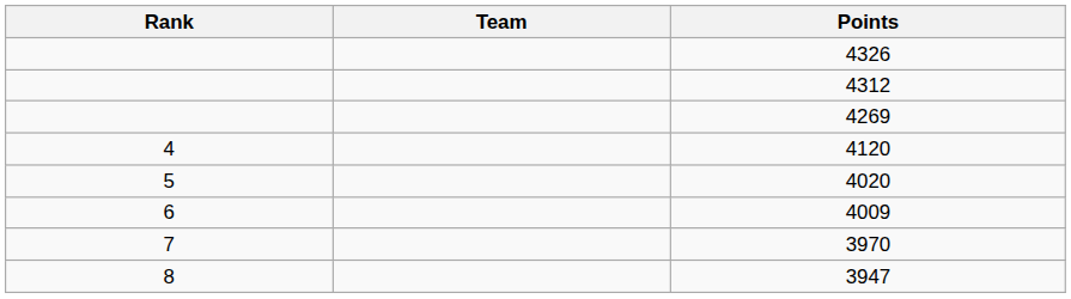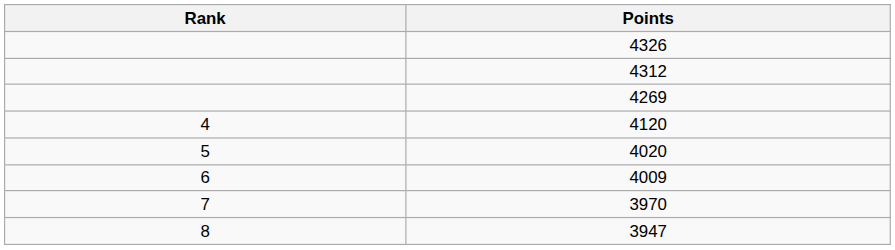- column: Team
